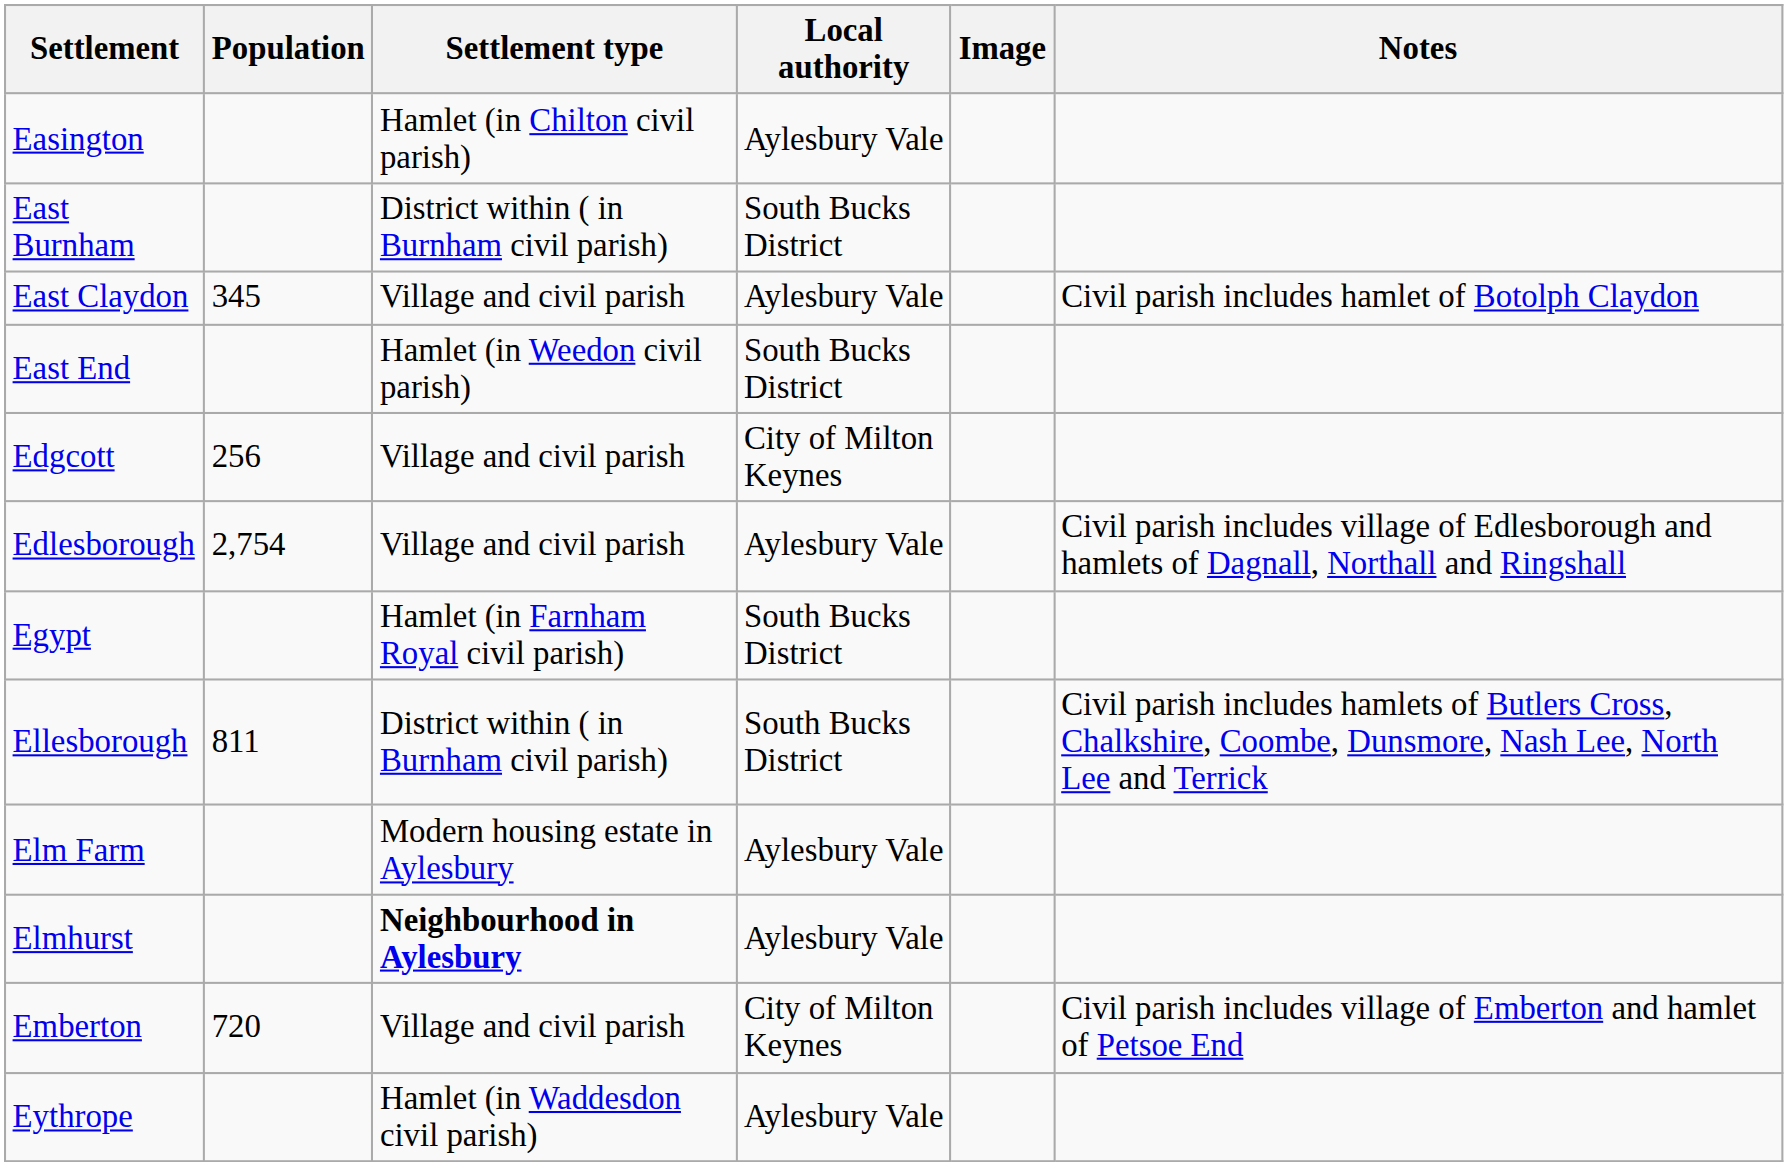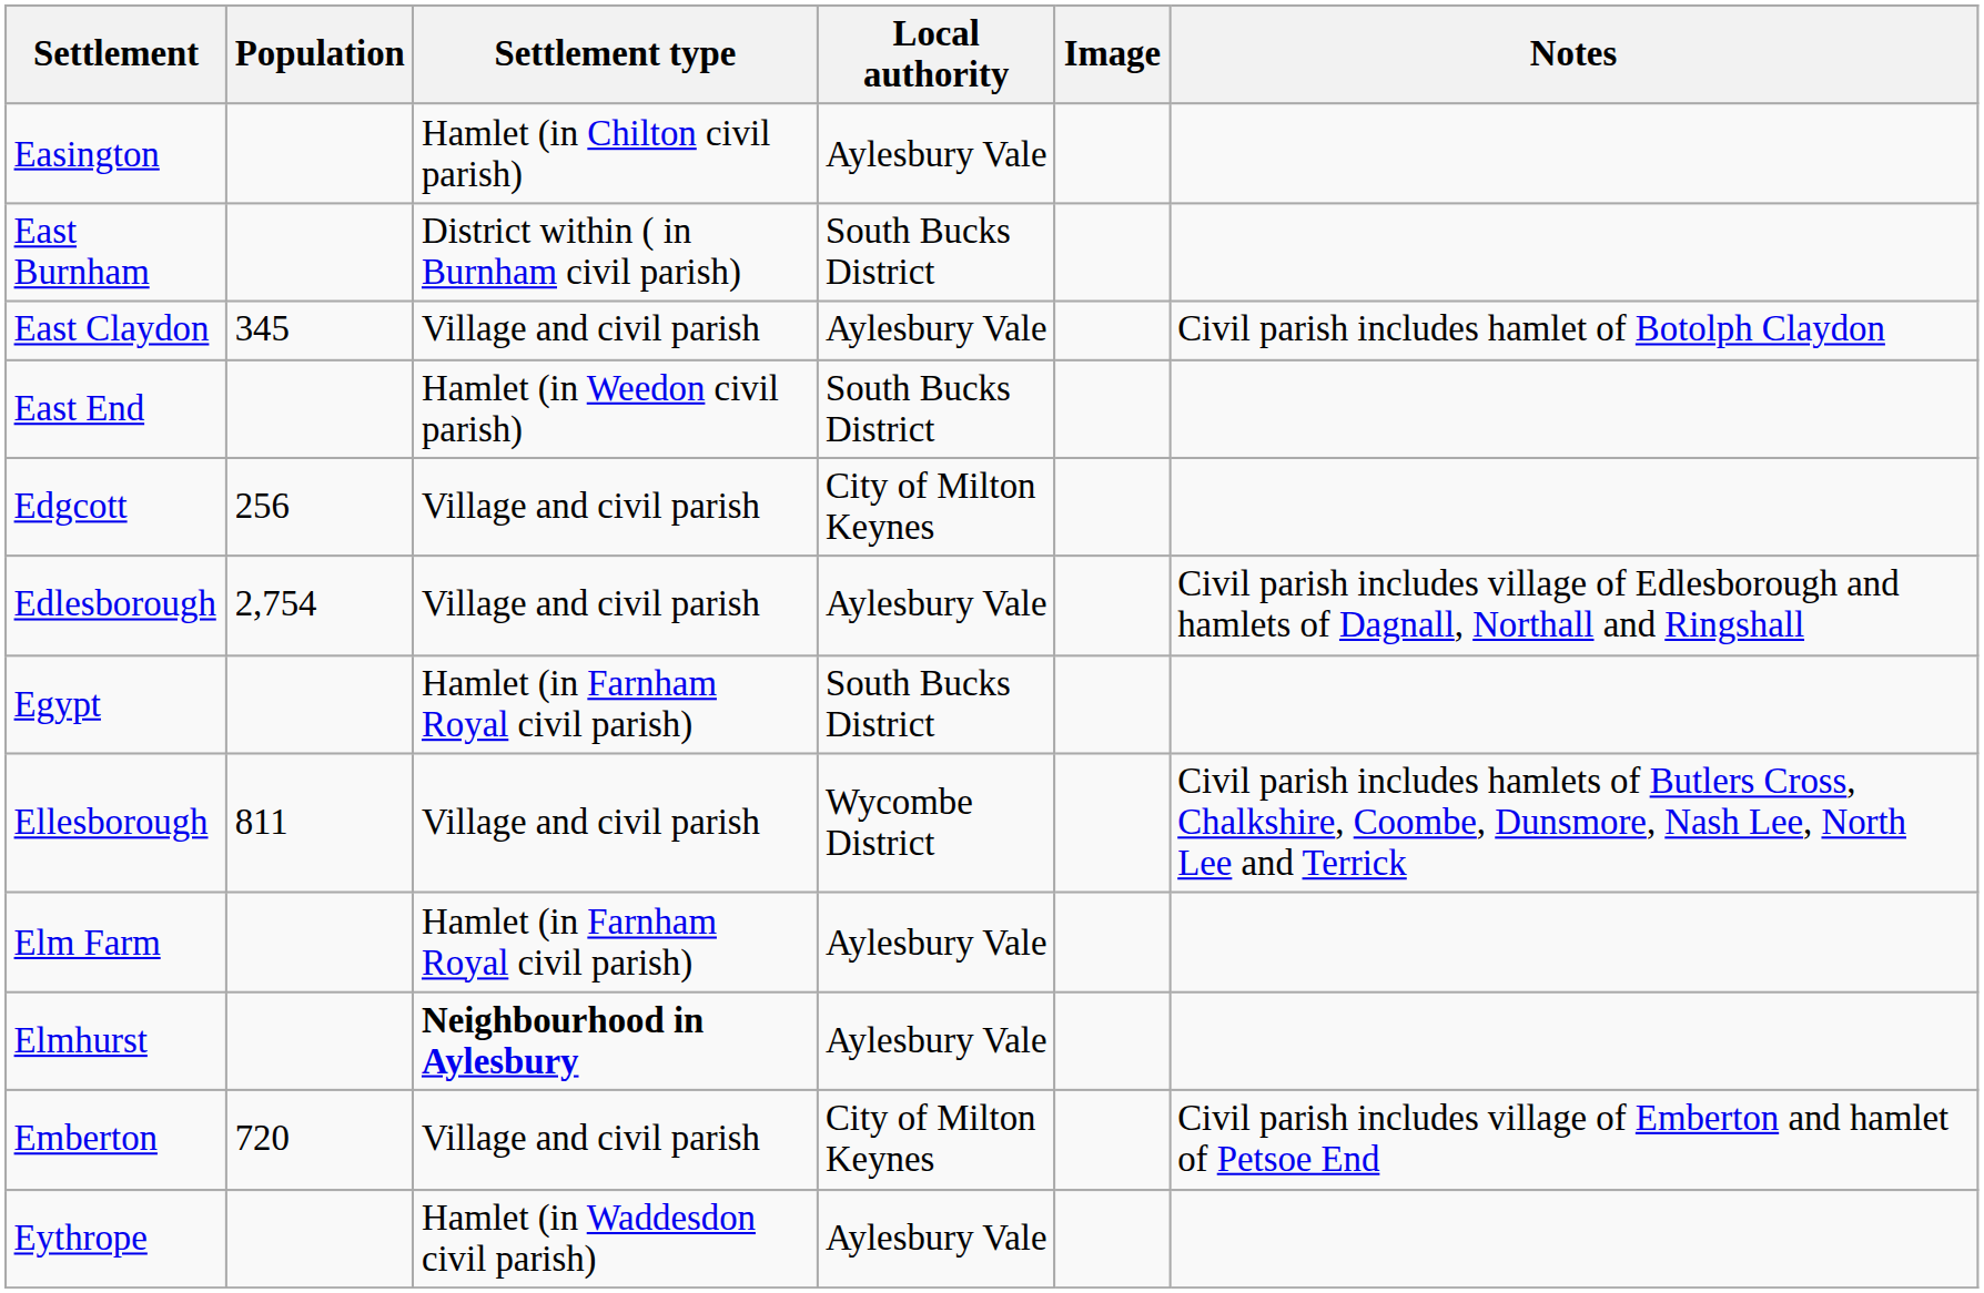Ellesborough | Settlement type: District within ( in Burnham civil parish) -> Village and civil parish
Ellesborough | Local authority: South Bucks District -> Wycombe District
Elm Farm | Settlement type: Modern housing estate in Aylesbury -> Hamlet (in Farnham Royal civil parish)
